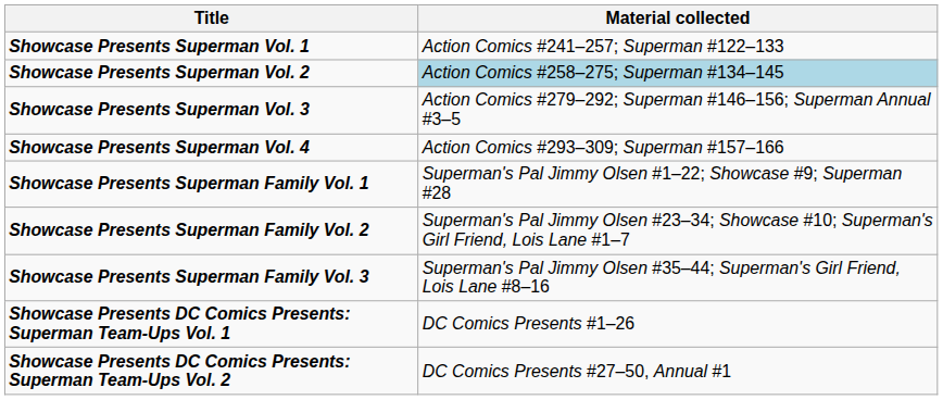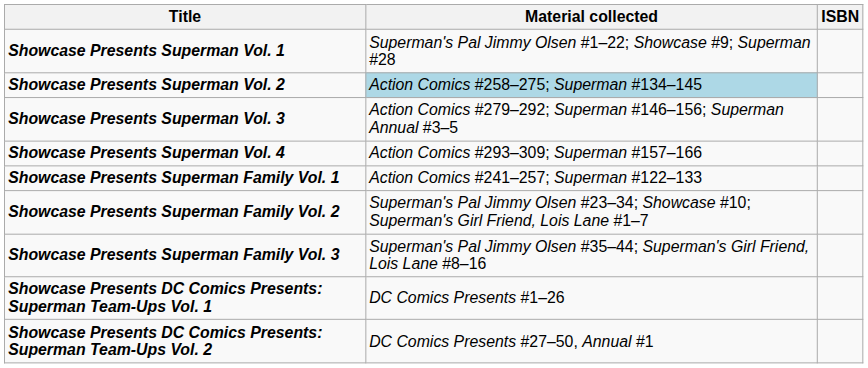+ column: ISBN
Showcase Presents Superman Vol. 1 | Material collected: Action Comics #241–257; Superman #122–133 -> Superman's Pal Jimmy Olsen #1–22; Showcase #9; Superman #28
Showcase Presents Superman Family Vol. 1 | Material collected: Superman's Pal Jimmy Olsen #1–22; Showcase #9; Superman #28 -> Action Comics #241–257; Superman #122–133
